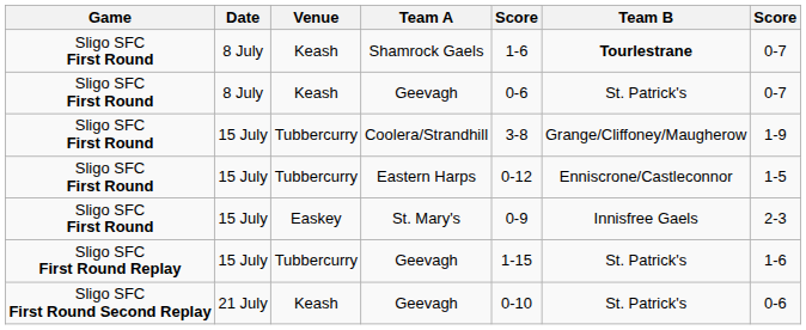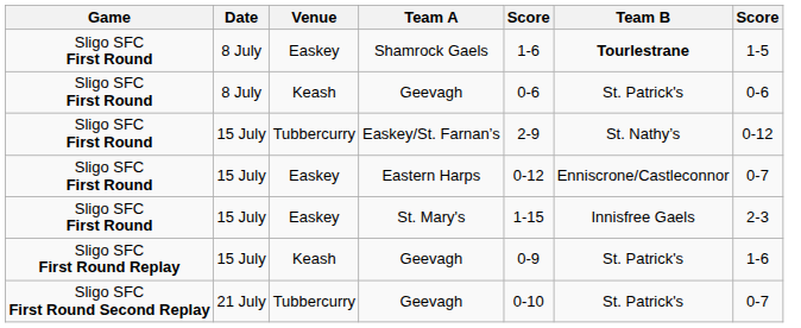Shamrock Gaels | Venue: Keash -> Easkey
Shamrock Gaels | column 7: 0-7 -> 1-5
Sligo SFC First Round / Geevagh | column 7: 0-7 -> 0-6
+ row: Sligo SFC First Round | 15 July | Tubbercurry | Easkey/St. Farnan’s | 2-9 | St. Nathy’s | 0-12
- row: Sligo SFC First Round | 15 July | Tubbercurry | Coolera/Strandhill | 3-8 | Grange/Cliffoney/Maugherow | 1-9
Eastern Harps | Venue: Tubbercurry -> Easkey
Eastern Harps | column 7: 1-5 -> 0-7
St. Mary's | column 5: 0-9 -> 1-15
Sligo SFC First Round Replay / Geevagh | Venue: Tubbercurry -> Keash
Sligo SFC First Round Replay / Geevagh | column 5: 1-15 -> 0-9
Sligo SFC First Round Second Replay / Geevagh | Venue: Keash -> Tubbercurry
Sligo SFC First Round Second Replay / Geevagh | column 7: 0-6 -> 0-7
